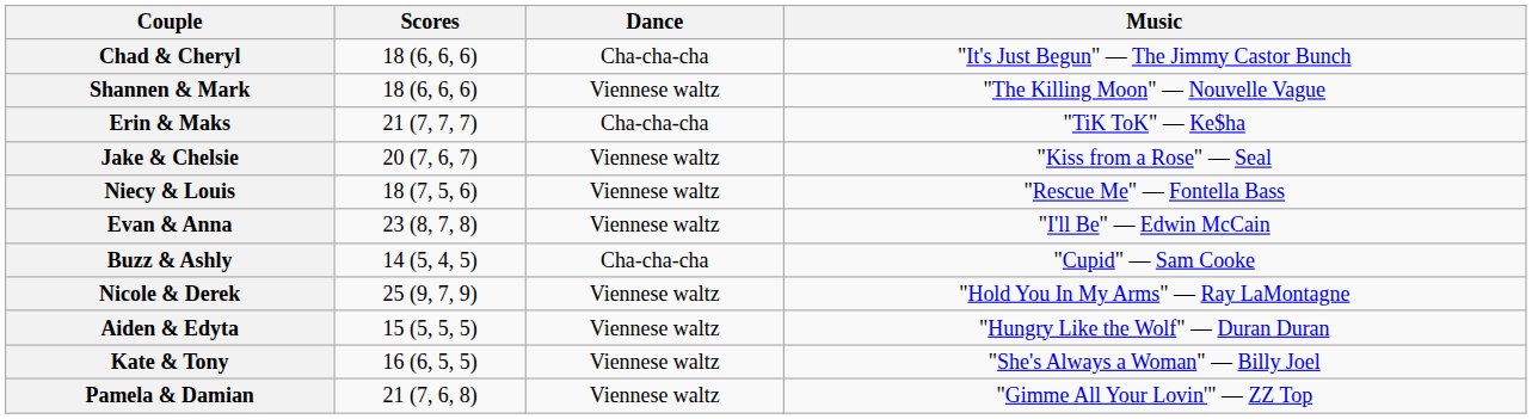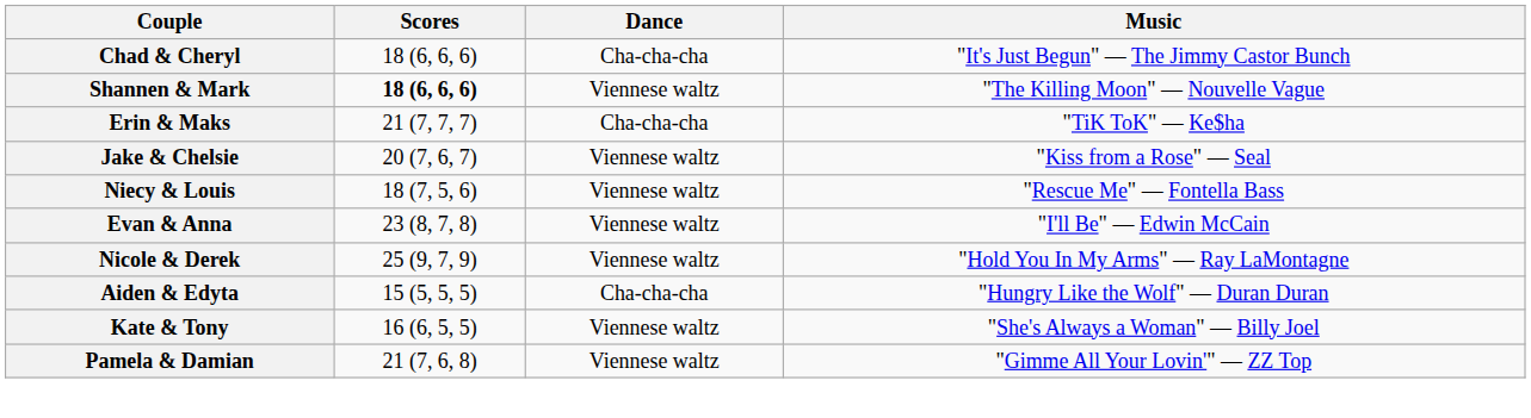Shannen & Mark | Scores: normal -> bold
- row: Buzz & Ashly | 14 (5, 4, 5) | Cha-cha-cha | "Cupid" — Sam Cooke
Aiden & Edyta | Dance: Viennese waltz -> Cha-cha-cha
